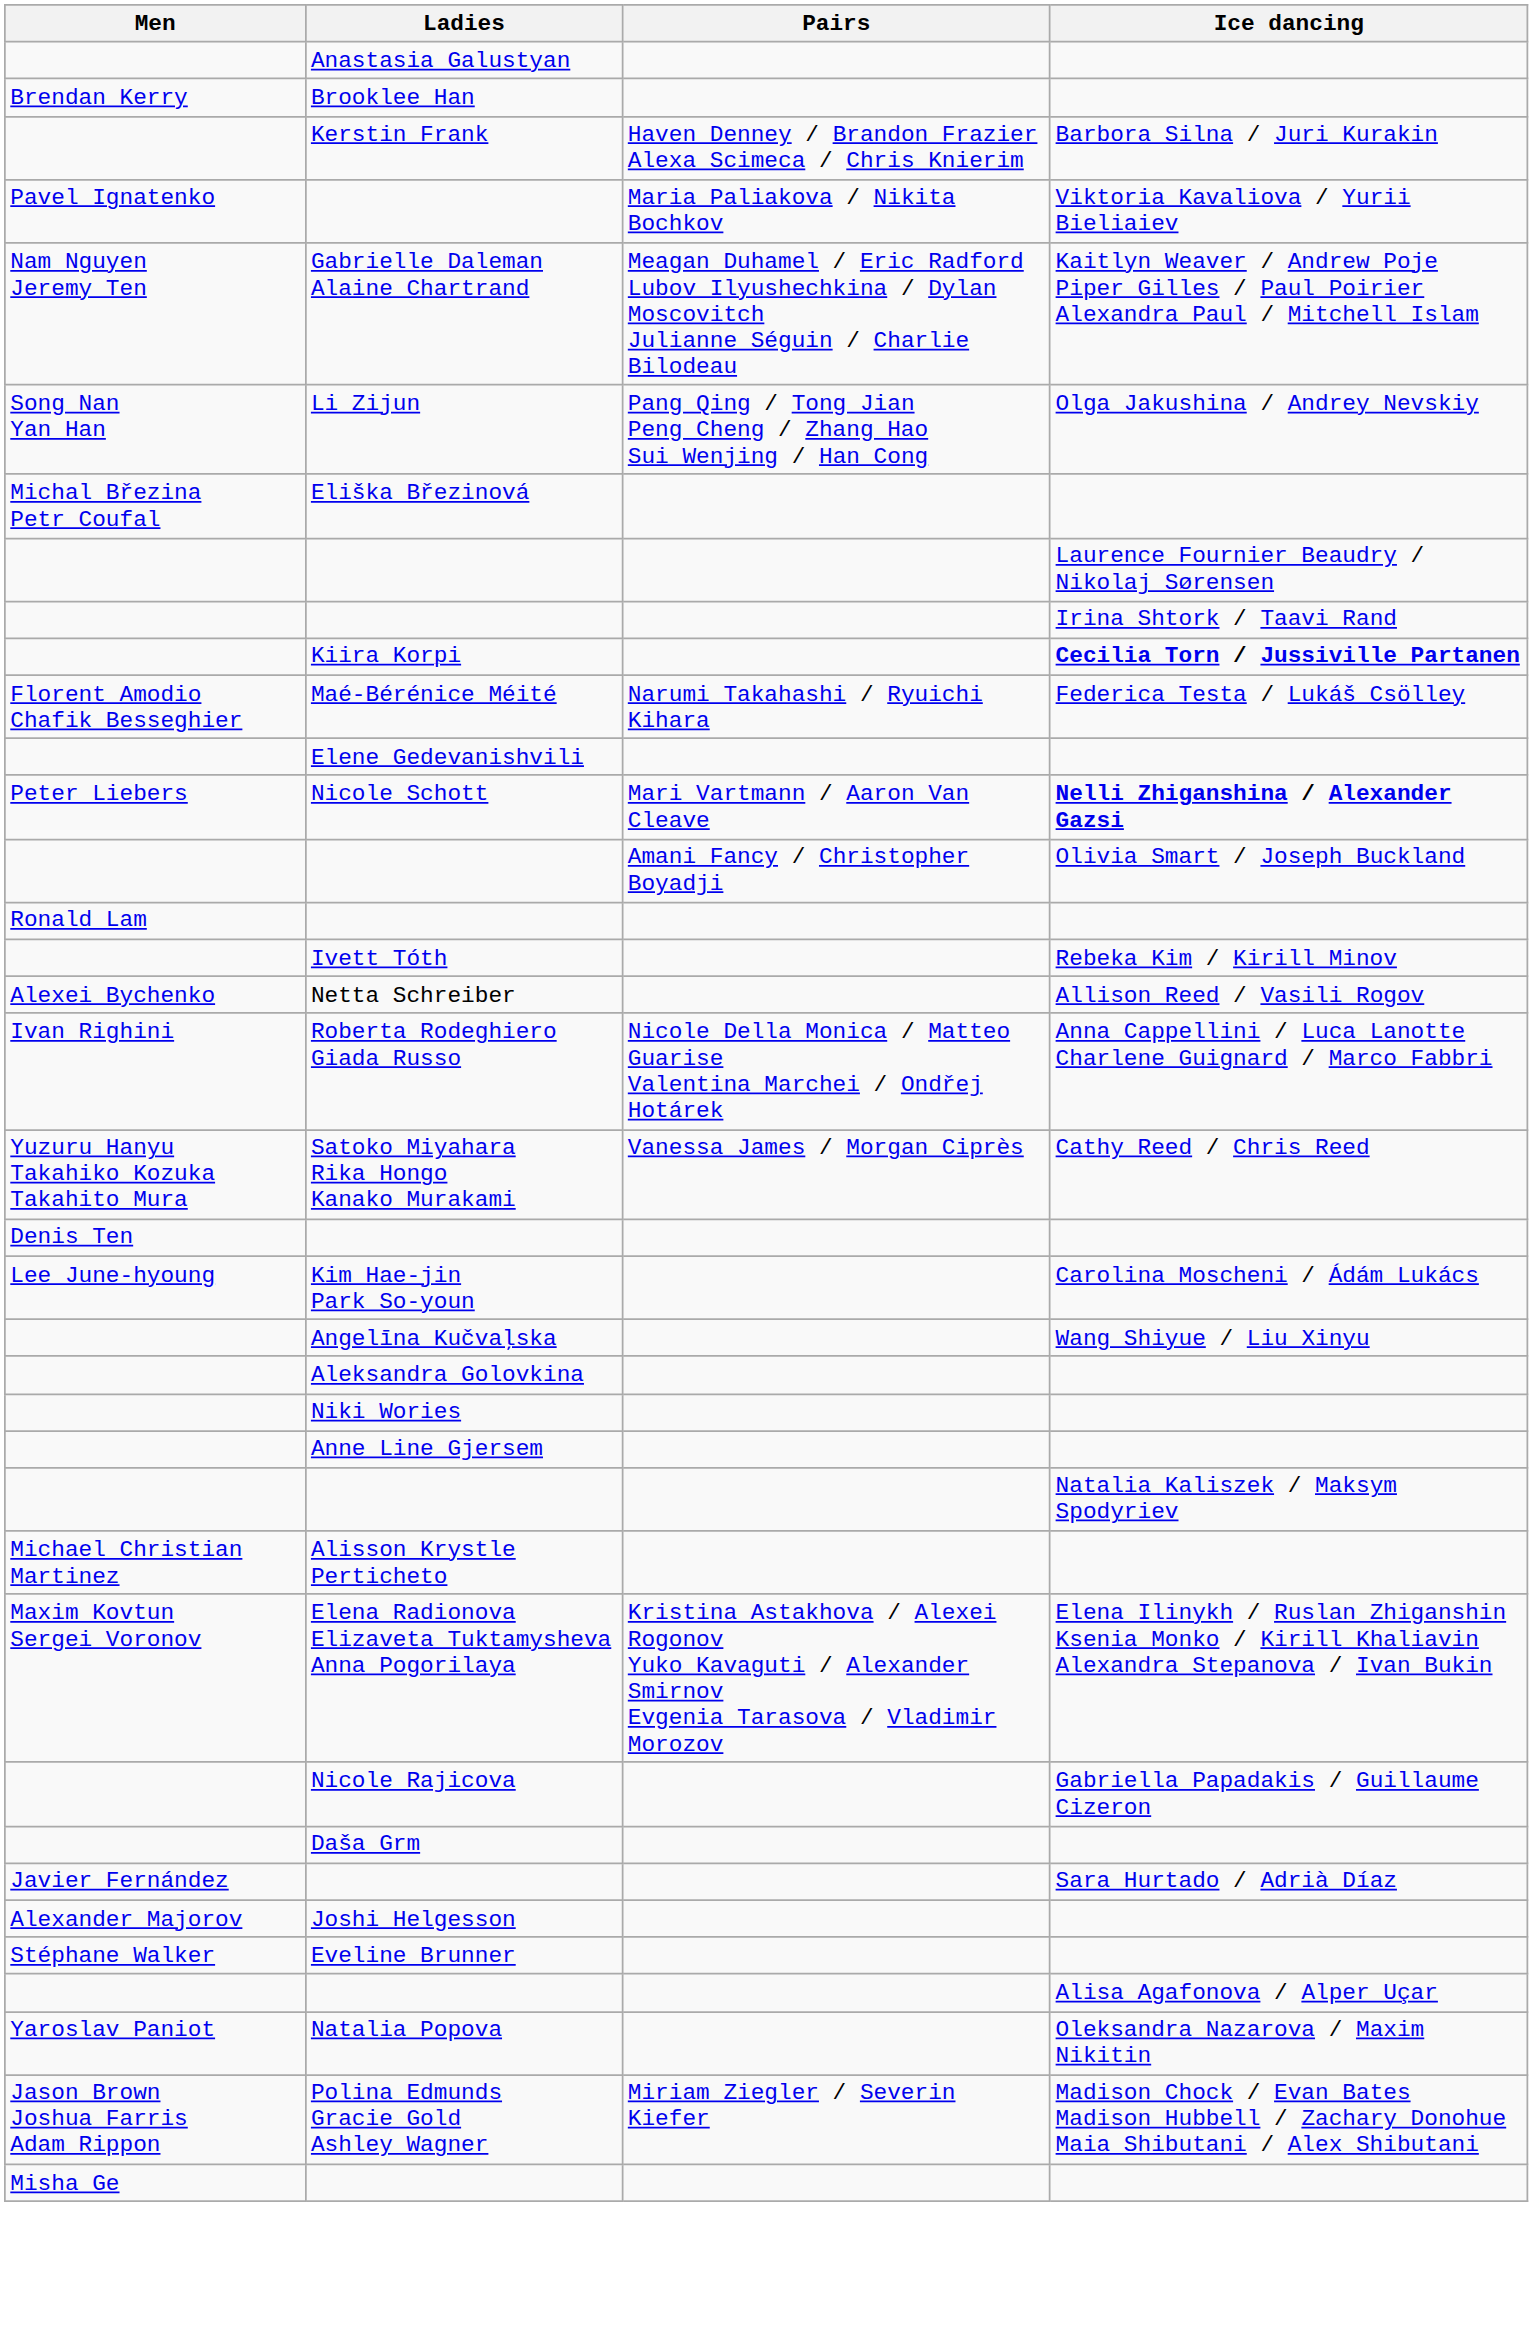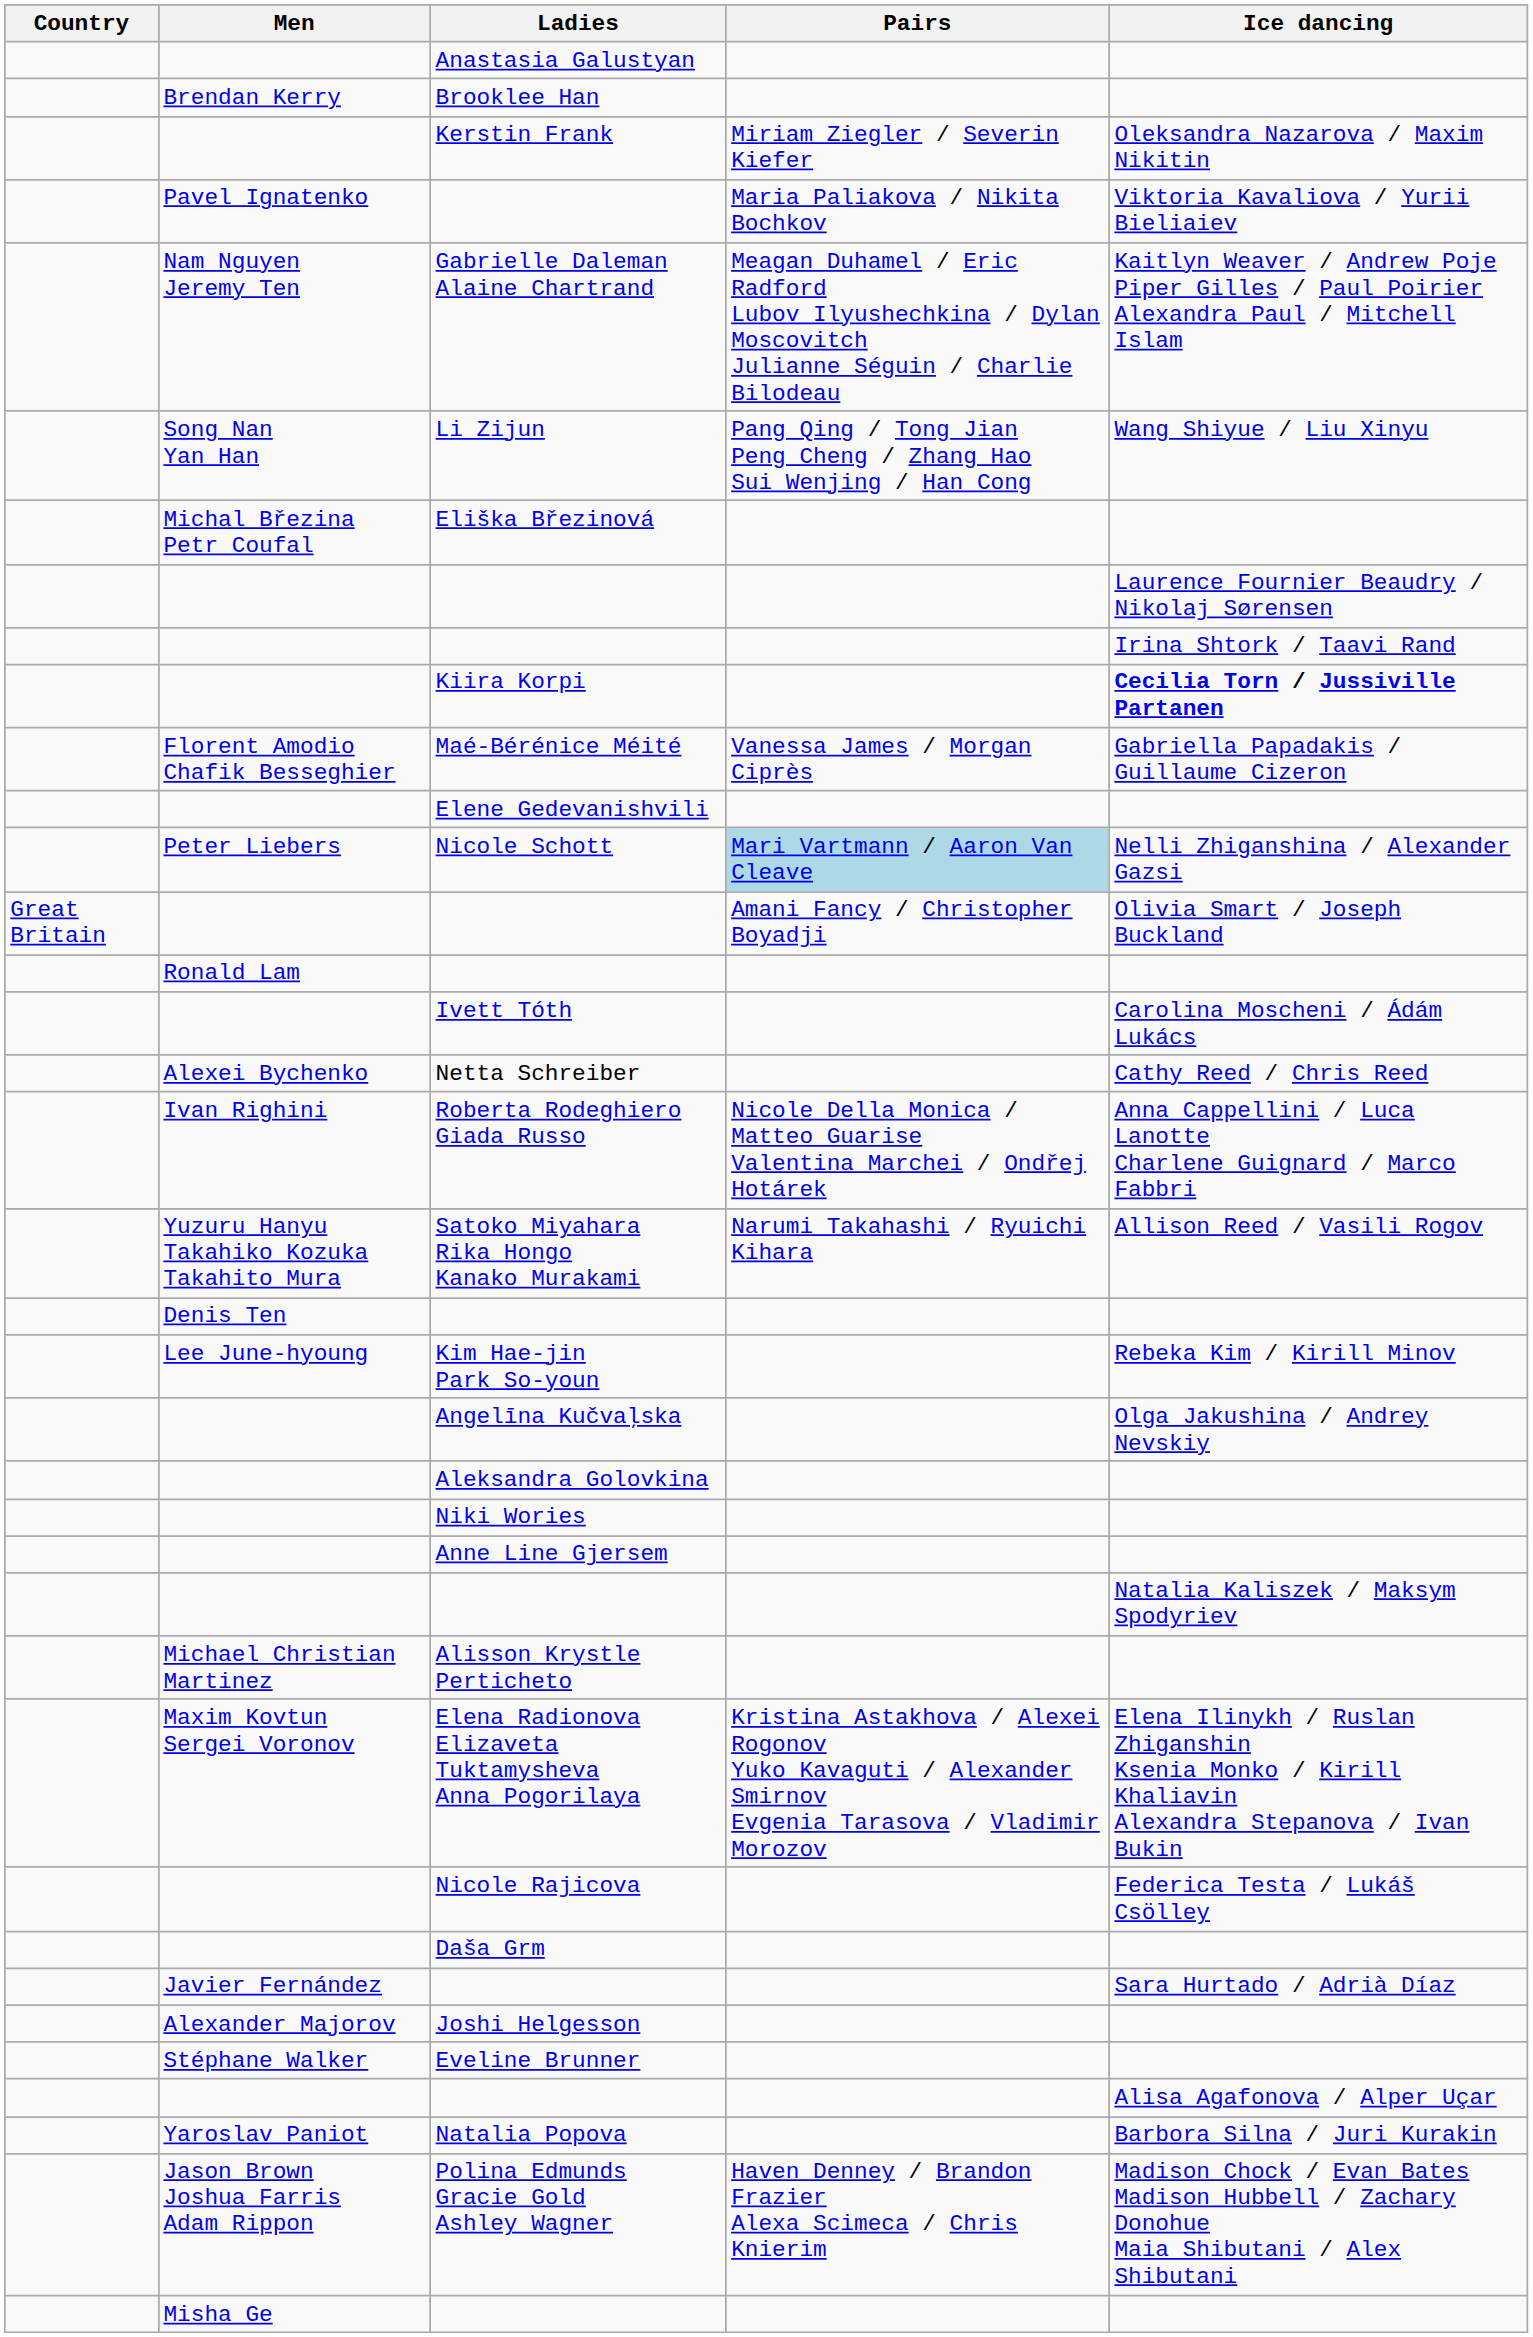+ column: Country | Great Britain
Kerstin Frank | Pairs: Haven Denney / Brandon Frazier Alexa Scimeca / Chris Knierim -> Miriam Ziegler / Severin Kiefer
Kerstin Frank | Ice dancing: Barbora Silna / Juri Kurakin -> Oleksandra Nazarova / Maxim Nikitin
Li Zijun | Ice dancing: Olga Jakushina / Andrey Nevskiy -> Wang Shiyue / Liu Xinyu
Maé-Bérénice Méité | Pairs: Narumi Takahashi / Ryuichi Kihara -> Vanessa James / Morgan Ciprès
Maé-Bérénice Méité | Ice dancing: Federica Testa / Lukáš Csölley -> Gabriella Papadakis / Guillaume Cizeron
Nicole Schott | Pairs: no background -> lightblue background
Nicole Schott | Ice dancing: bold -> normal
Ivett Tóth | Ice dancing: Rebeka Kim / Kirill Minov -> Carolina Moscheni / Ádám Lukács
Netta Schreiber | Ice dancing: Allison Reed / Vasili Rogov -> Cathy Reed / Chris Reed
Satoko Miyahara Rika Hongo Kanako Murakami | Pairs: Vanessa James / Morgan Ciprès -> Narumi Takahashi / Ryuichi Kihara
Satoko Miyahara Rika Hongo Kanako Murakami | Ice dancing: Cathy Reed / Chris Reed -> Allison Reed / Vasili Rogov
Kim Hae-jin Park So-youn | Ice dancing: Carolina Moscheni / Ádám Lukács -> Rebeka Kim / Kirill Minov
Angelīna Kučvaļska | Ice dancing: Wang Shiyue / Liu Xinyu -> Olga Jakushina / Andrey Nevskiy
Nicole Rajicova | Ice dancing: Gabriella Papadakis / Guillaume Cizeron -> Federica Testa / Lukáš Csölley
Natalia Popova | Ice dancing: Oleksandra Nazarova / Maxim Nikitin -> Barbora Silna / Juri Kurakin
Polina Edmunds Gracie Gold Ashley Wagner | Pairs: Miriam Ziegler / Severin Kiefer -> Haven Denney / Brandon Frazier Alexa Scimeca / Chris Knierim
